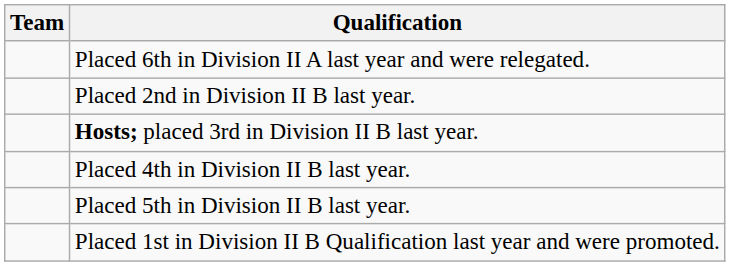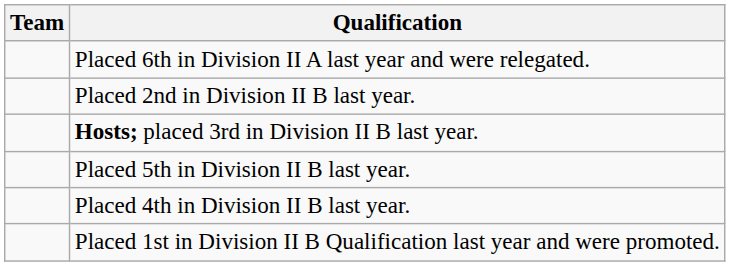rows swapped: Placed 4th in Division II B last year. <-> Placed 5th in Division II B last year.
